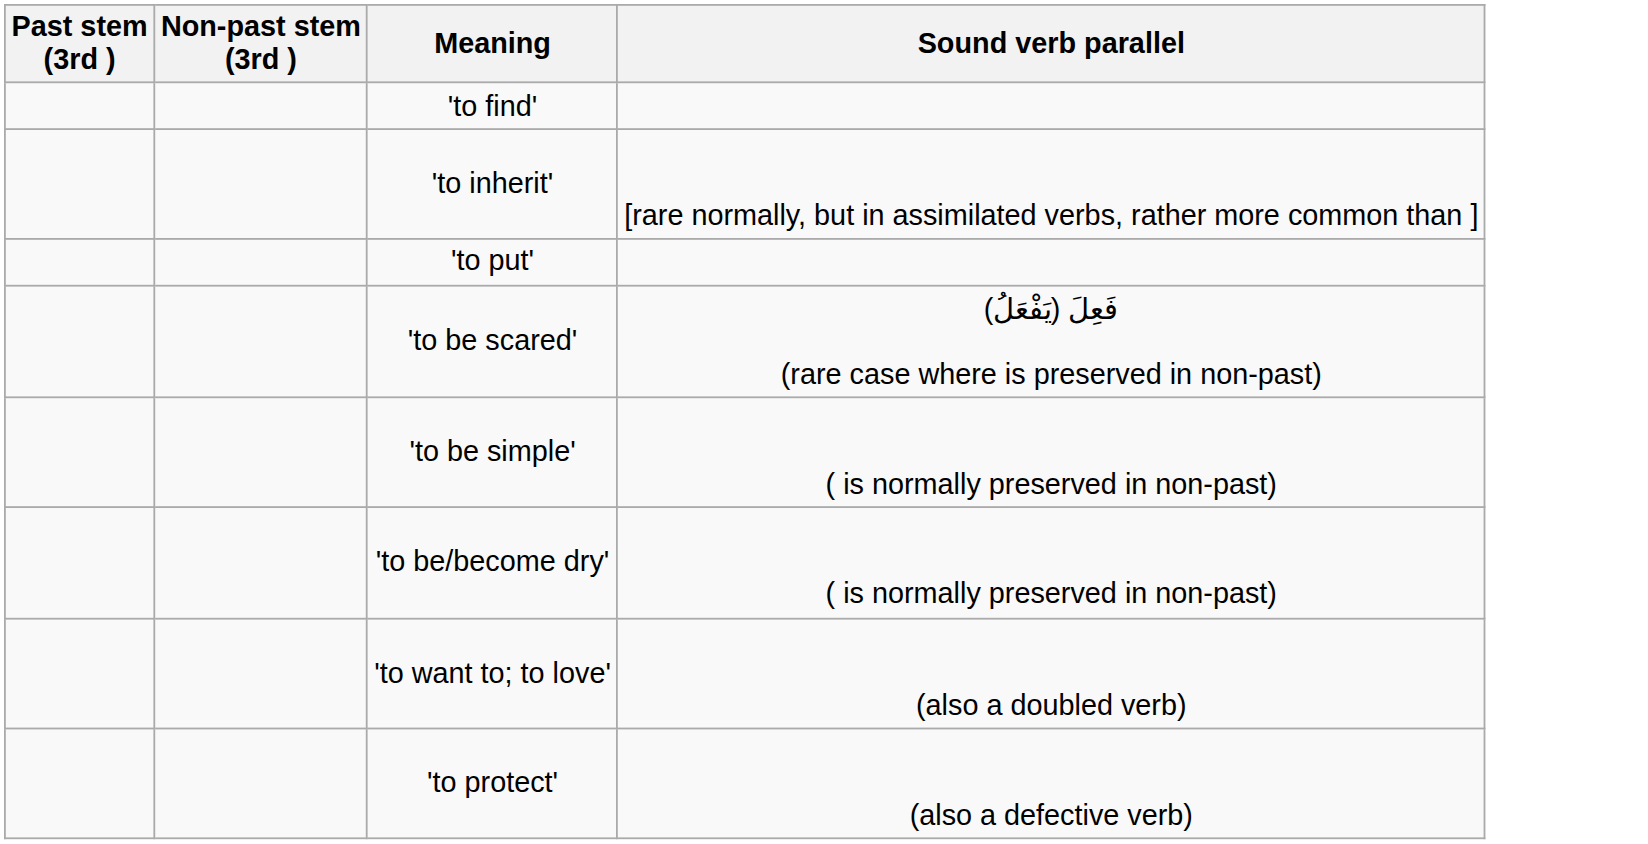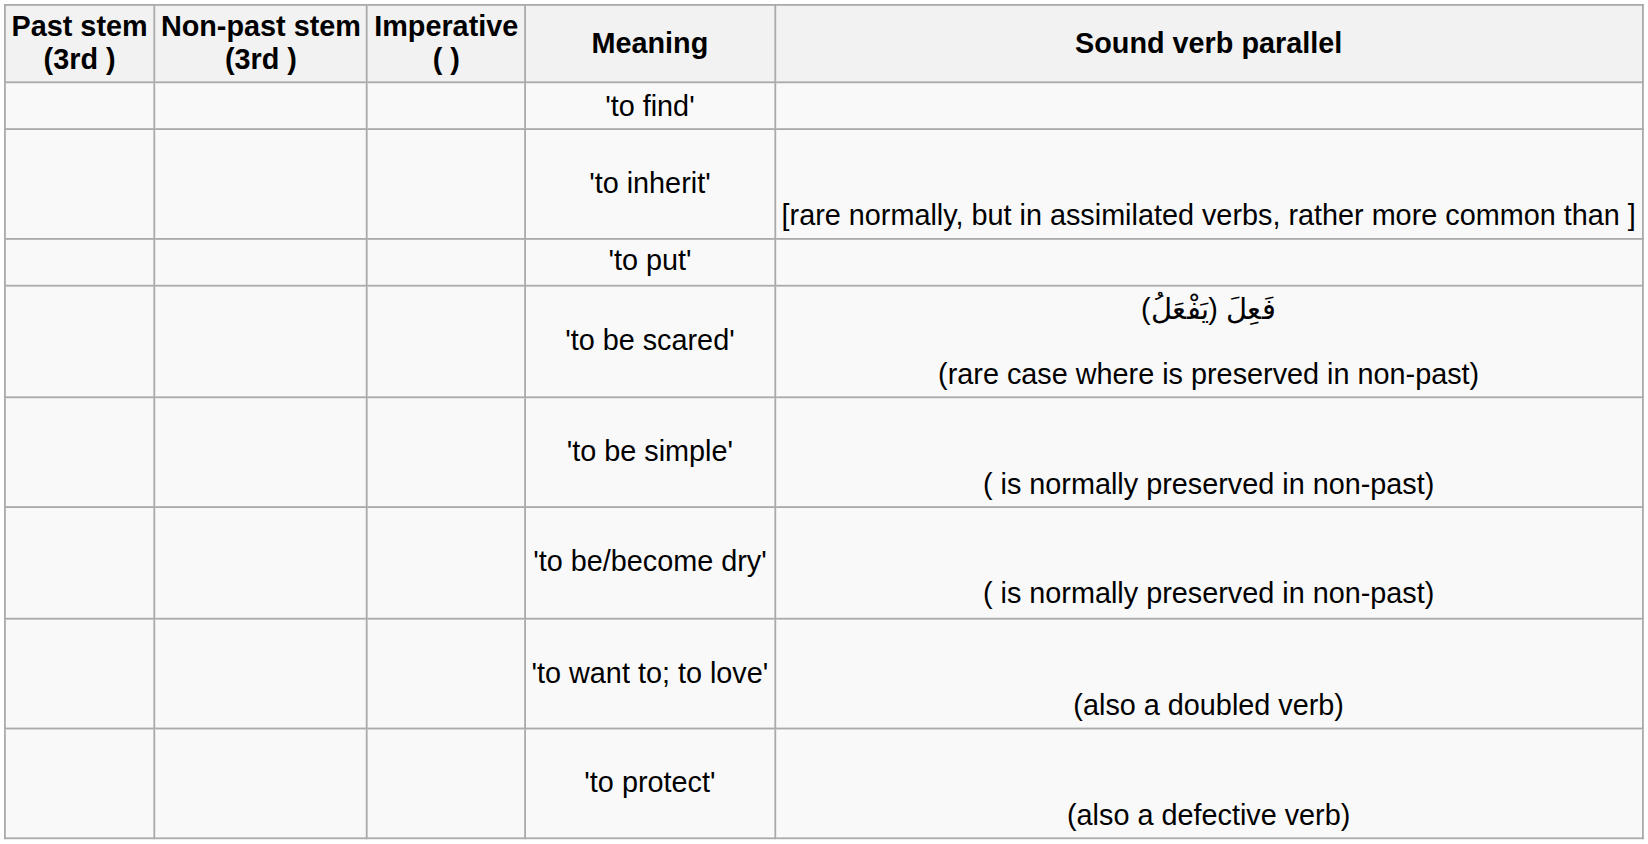+ column: Imperative ( )
